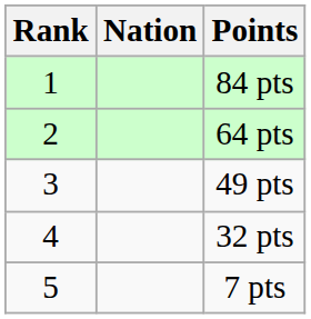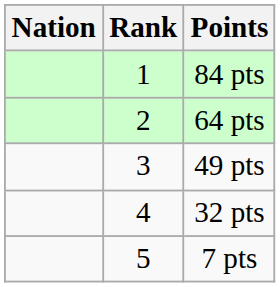columns swapped: Rank <-> Nation
